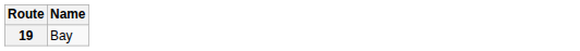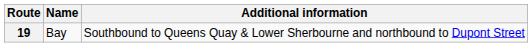+ column: Additional information | Southbound to Queens Quay & Lower Sherbourne and northbound to Dupont Street
